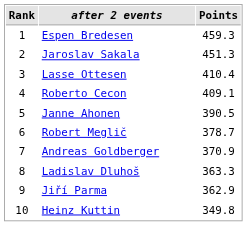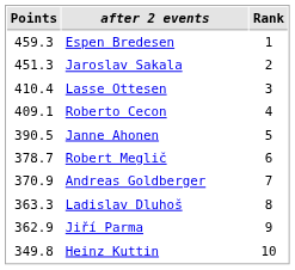columns swapped: Rank <-> Points
